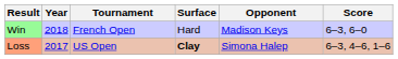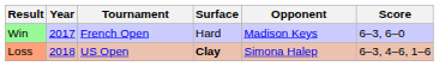Win | Year: 2018 -> 2017
Loss | Year: 2017 -> 2018
